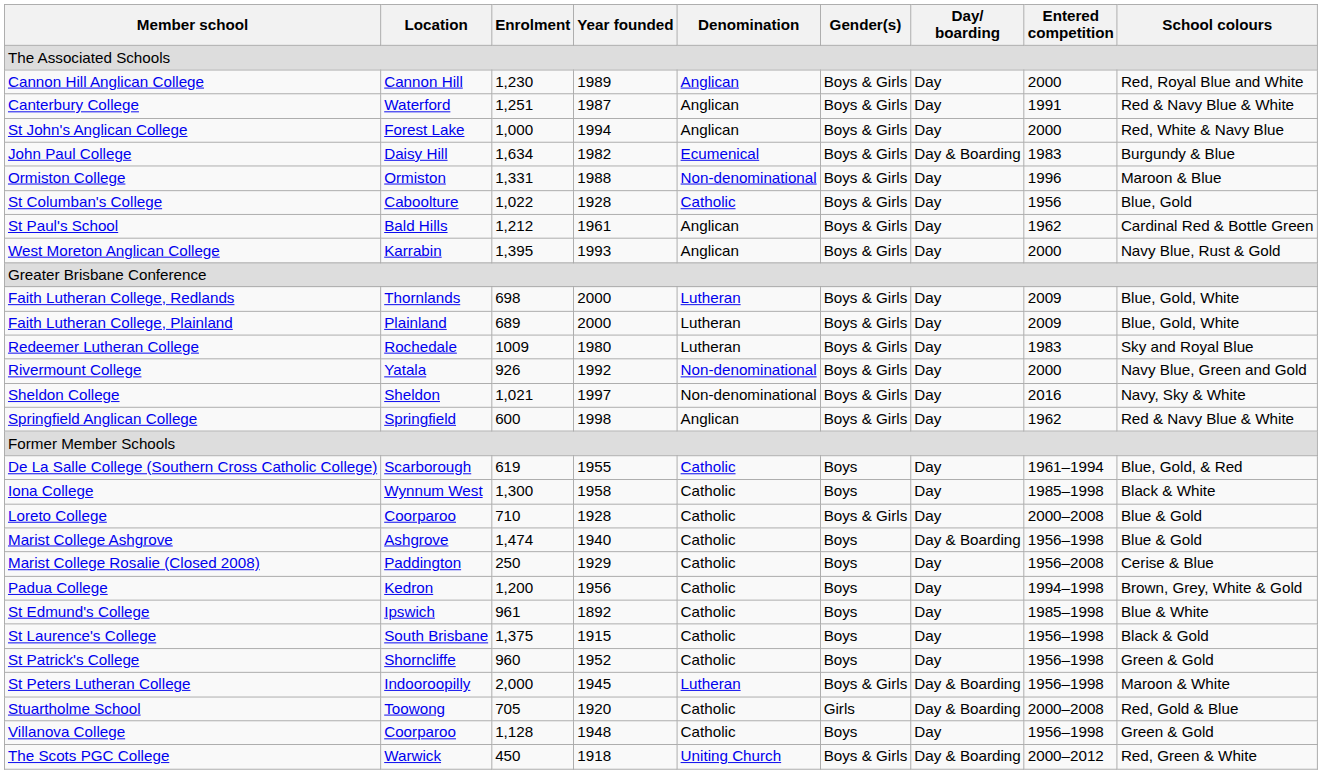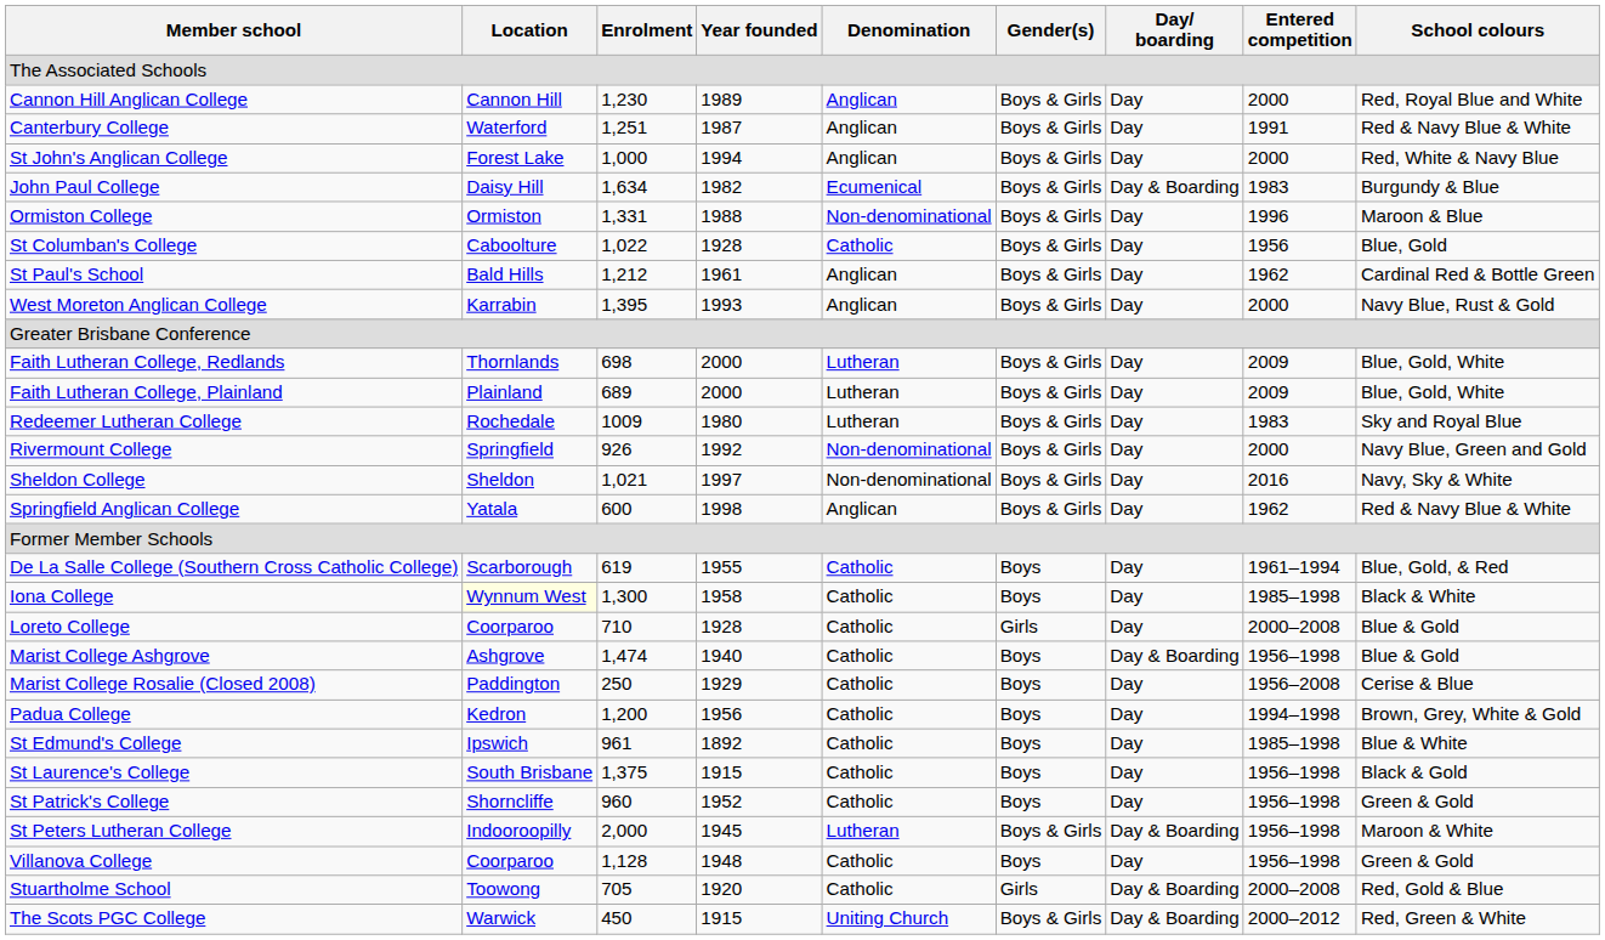Rivermount College | Location: Yatala -> Springfield
Springfield Anglican College | Location: Springfield -> Yatala
Iona College | Location: no background -> lightyellow background
Loreto College | Gender(s): Boys & Girls -> Girls
rows swapped: Stuartholme School <-> Villanova College
The Scots PGC College | Year founded: 1918 -> 1915
